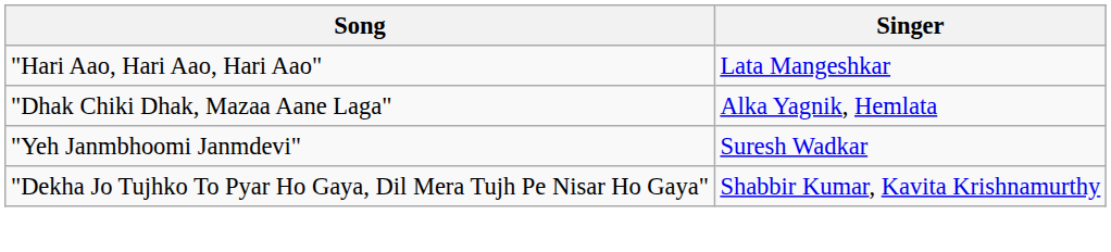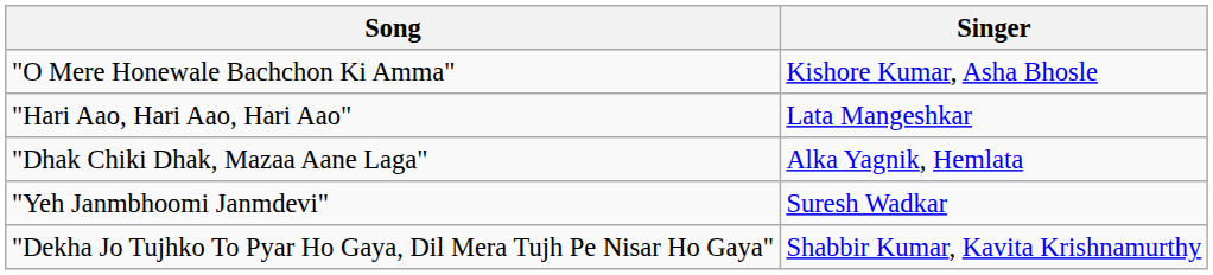+ row: "O Mere Honewale Bachchon Ki Amma" | Kishore Kumar, Asha Bhosle
